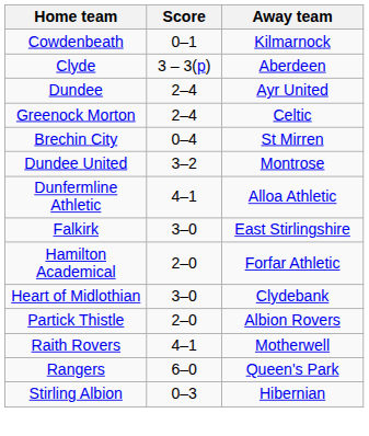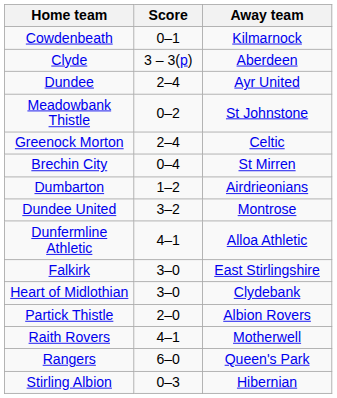+ row: Meadowbank Thistle | 0–2 | St Johnstone
+ row: Dumbarton | 1–2 | Airdrieonians
- row: Hamilton Academical | 2–0 | Forfar Athletic
